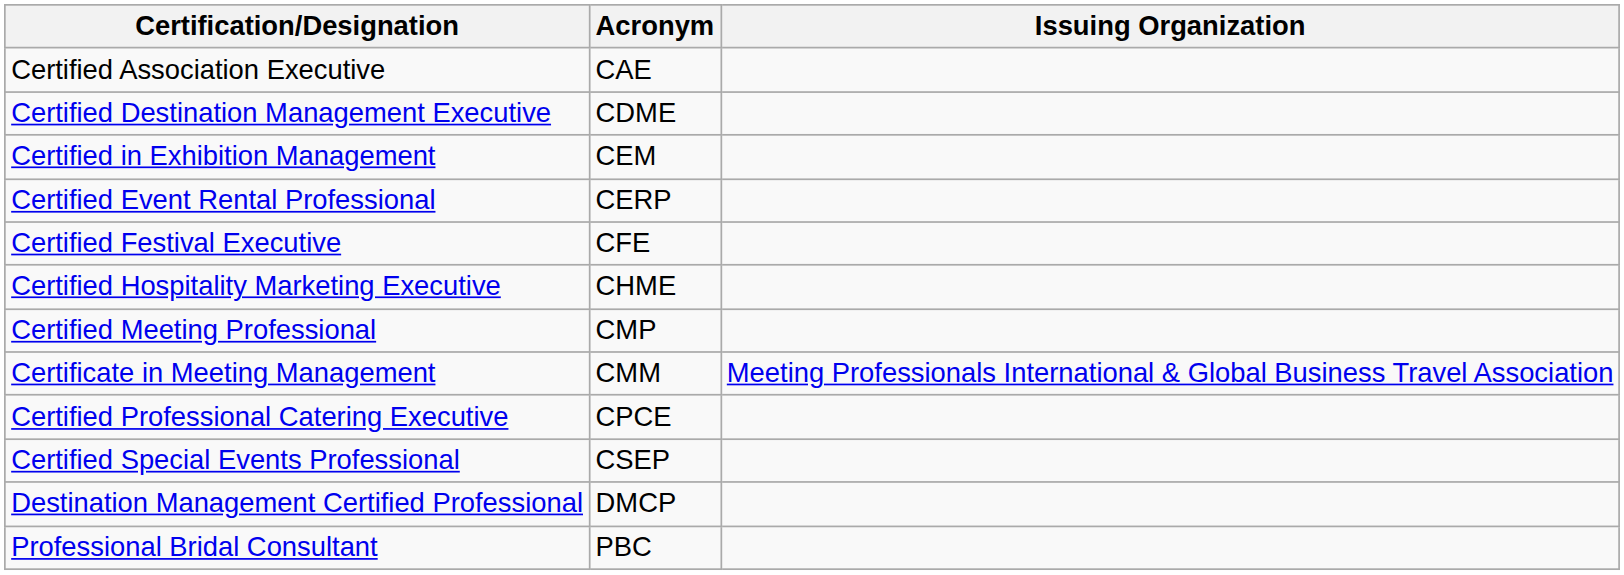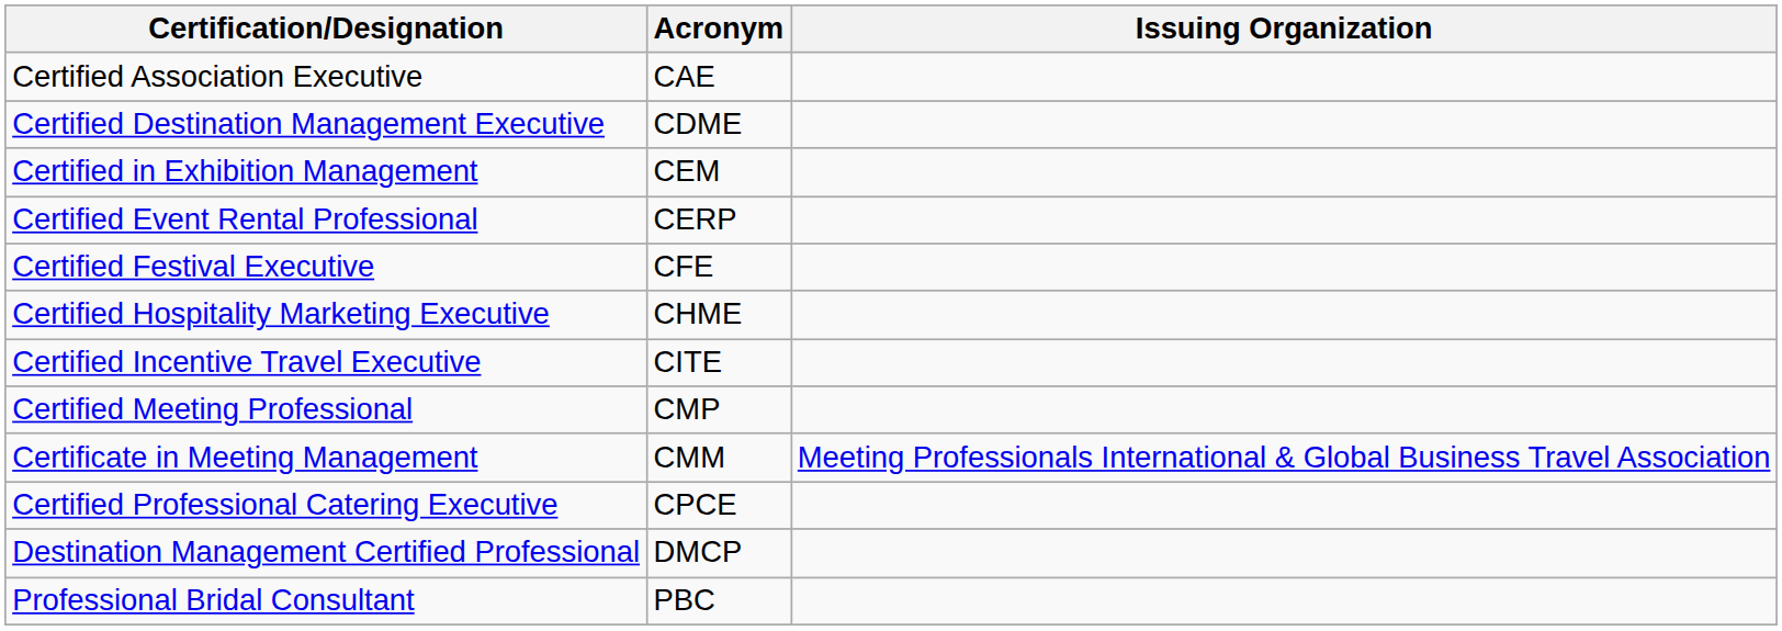+ row: Certified Incentive Travel Executive | CITE
- row: Certified Special Events Professional | CSEP
